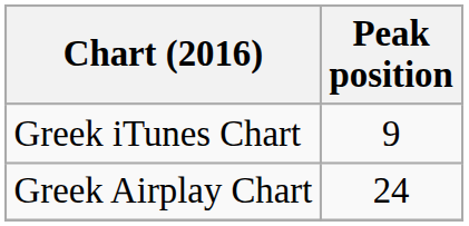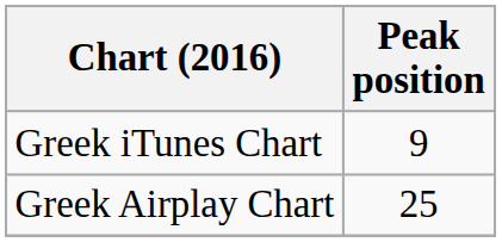Greek Airplay Chart | Peak position: 24 -> 25
